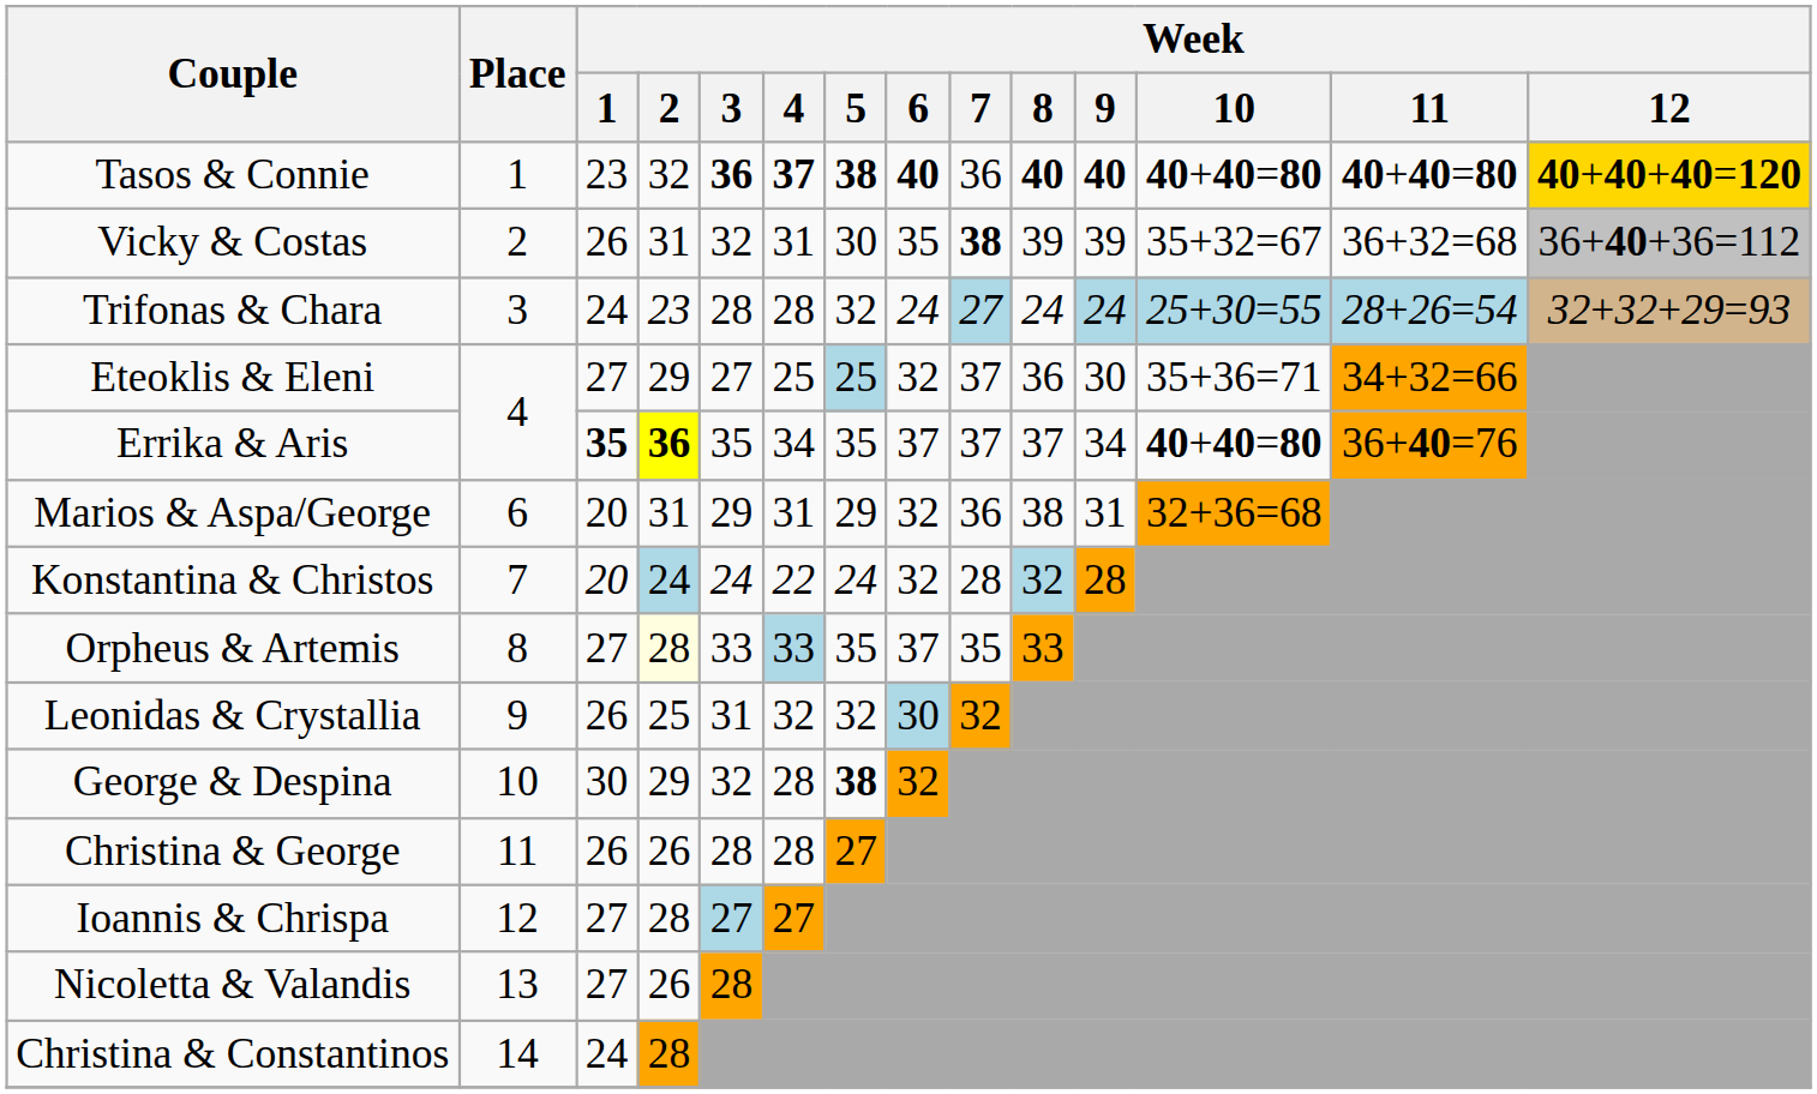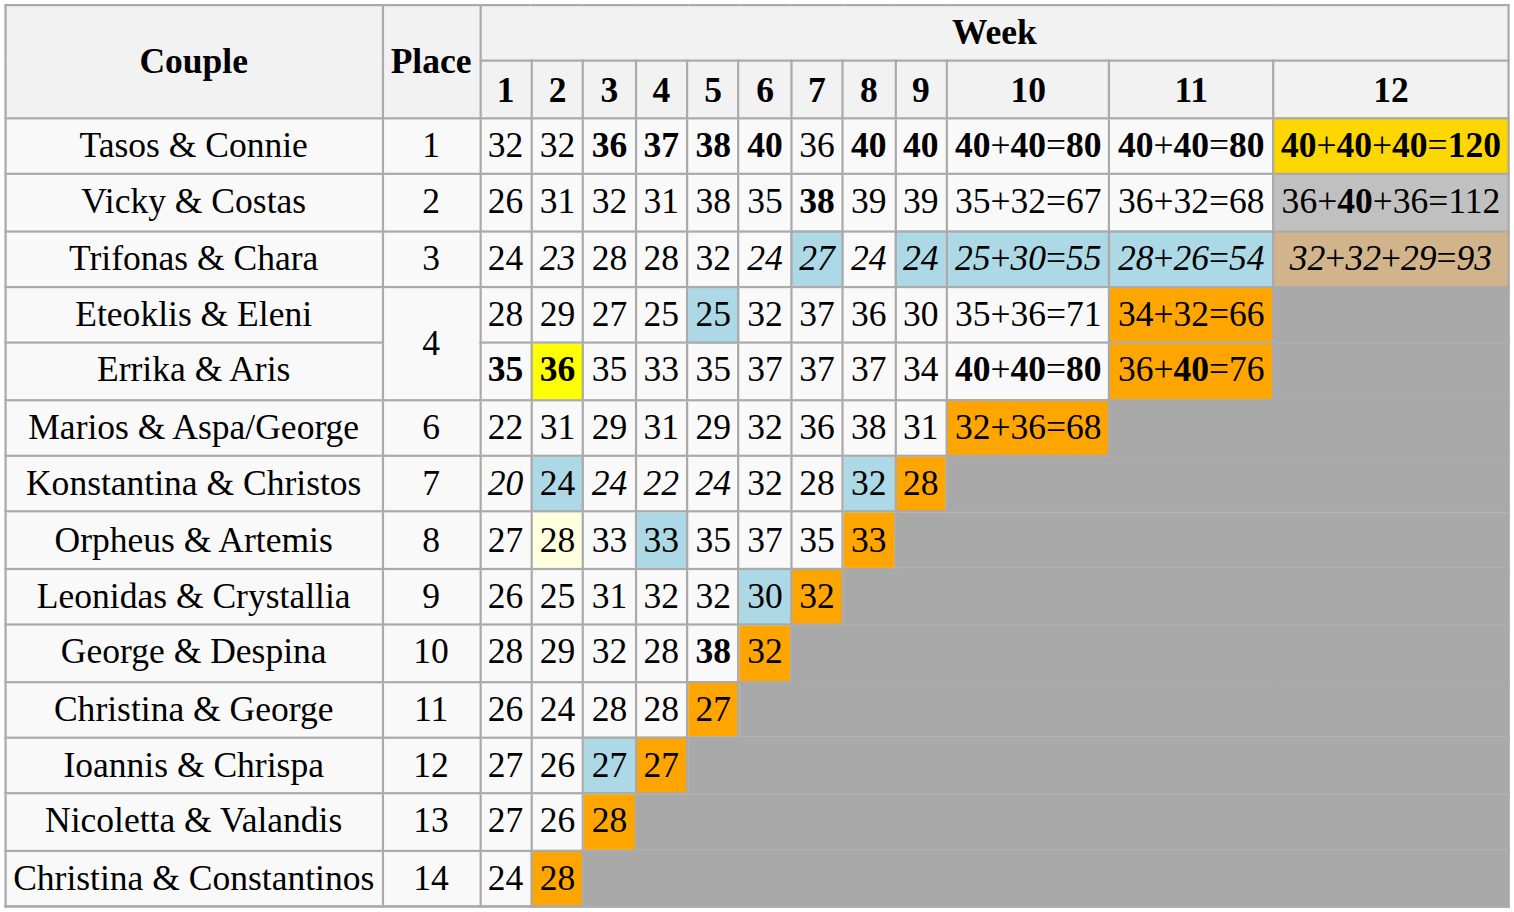Tasos & Connie | Week / 1: 23 -> 32
Vicky & Costas | Week / 5: 30 -> 38
Eteoklis & Eleni | Week / 1: 27 -> 28
Errika & Aris | Week / 4: 34 -> 33
Marios & Aspa/George | Week / 1: 20 -> 22
George & Despina | Week / 1: 30 -> 28
Christina & George | Week / 2: 26 -> 24
Ioannis & Chrispa | Week / 2: 28 -> 26
